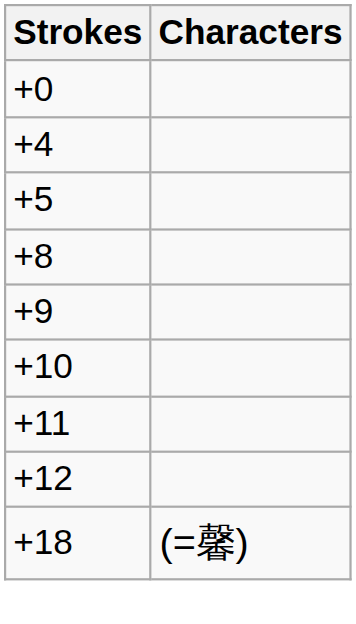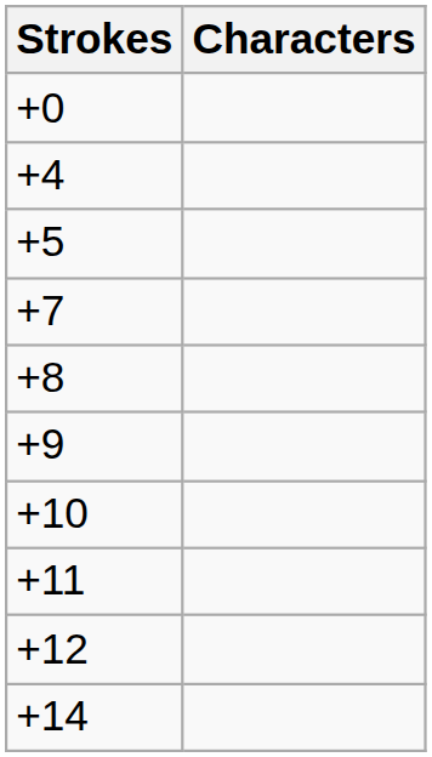+ row: +7
+ row: +14
- row: +18 | (=馨)
